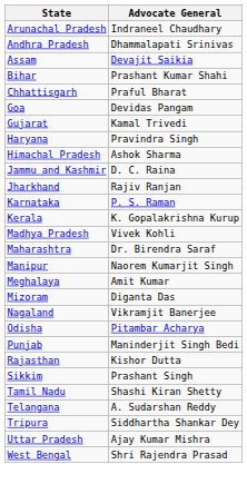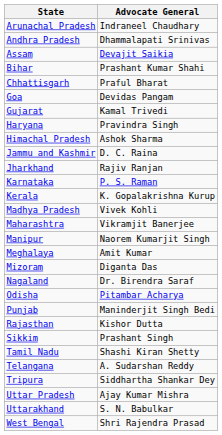Maharashtra | Advocate General: Dr. Birendra Saraf -> Vikramjit Banerjee
Nagaland | Advocate General: Vikramjit Banerjee -> Dr. Birendra Saraf
+ row: Uttarakhand | S. N. Babulkar
